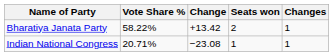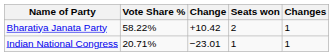Bharatiya Janata Party | Change: +13.42 -> +10.42
Indian National Congress | Change: −23.08 -> −23.01
